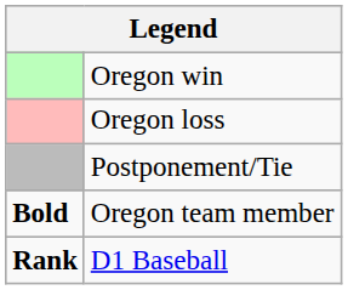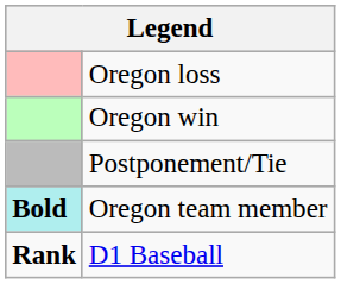rows swapped: Oregon win <-> Oregon loss
Oregon team member | column 1: no background -> paleturquoise background
